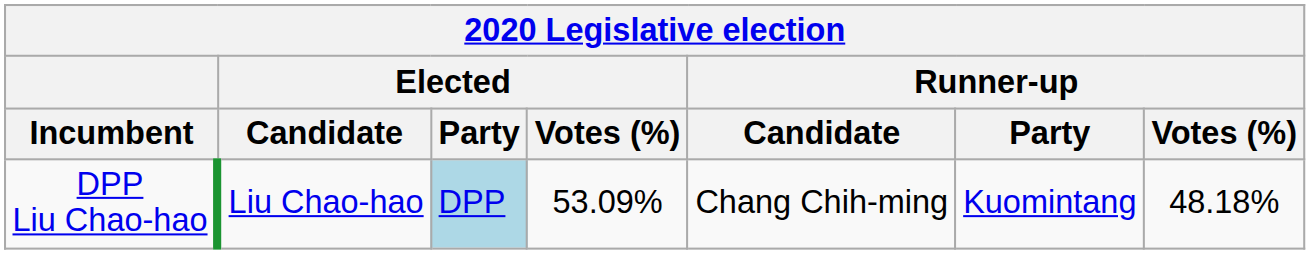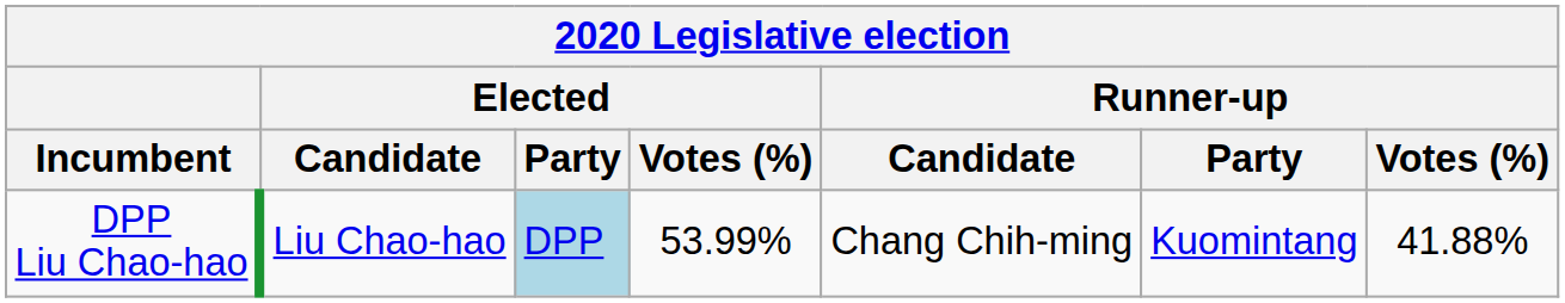DPP Liu Chao-hao | Elected / Votes (%): 53.09% -> 53.99%
DPP Liu Chao-hao | Runner-up / Votes (%): 48.18% -> 41.88%
